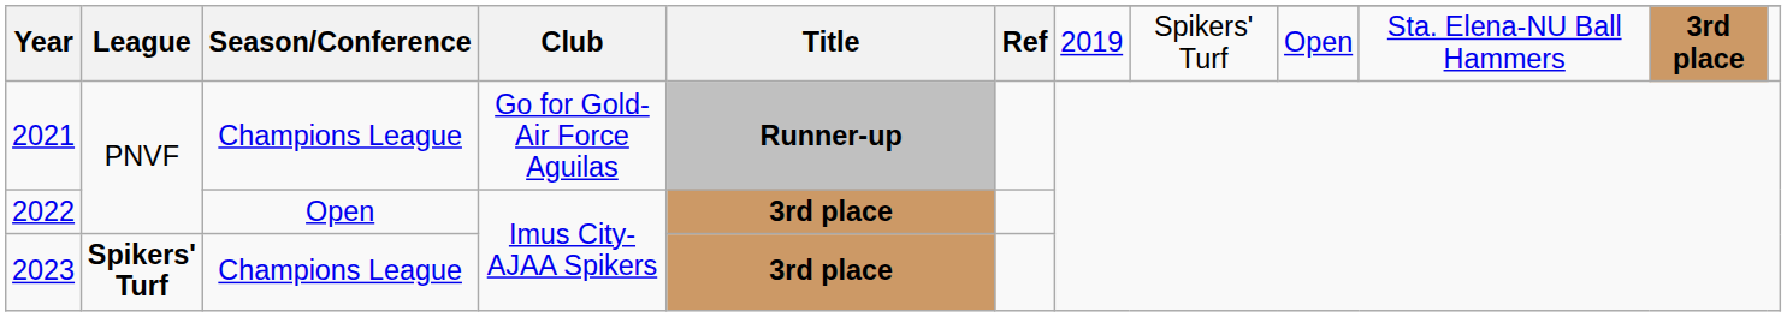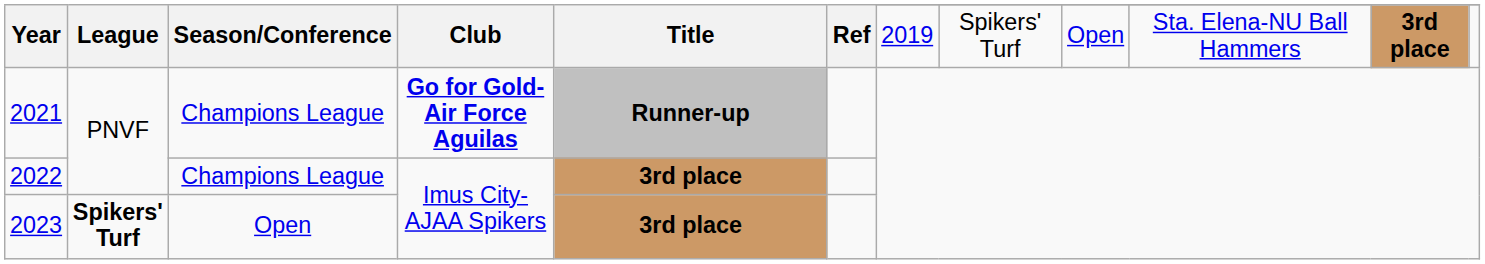2021 | Club: normal -> bold
2022 | Season/Conference: Open -> Champions League
2023 | Season/Conference: Champions League -> Open
